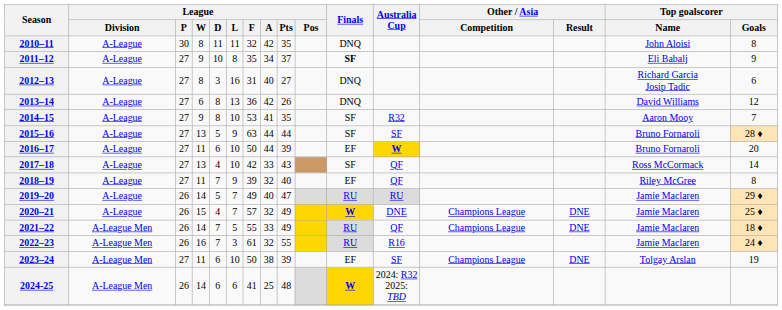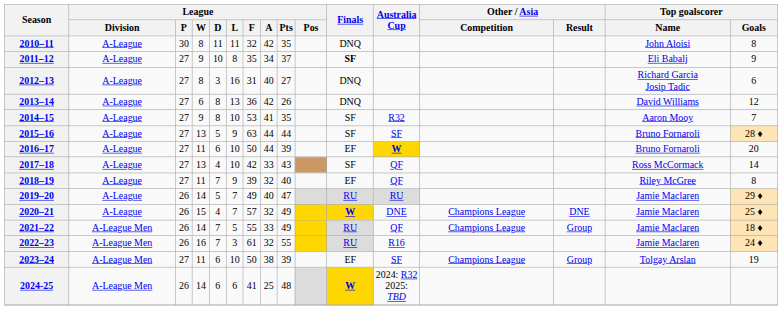2021–22 | Other / Asia / Result: DNE -> Group
2023–24 | Other / Asia / Result: DNE -> Group
